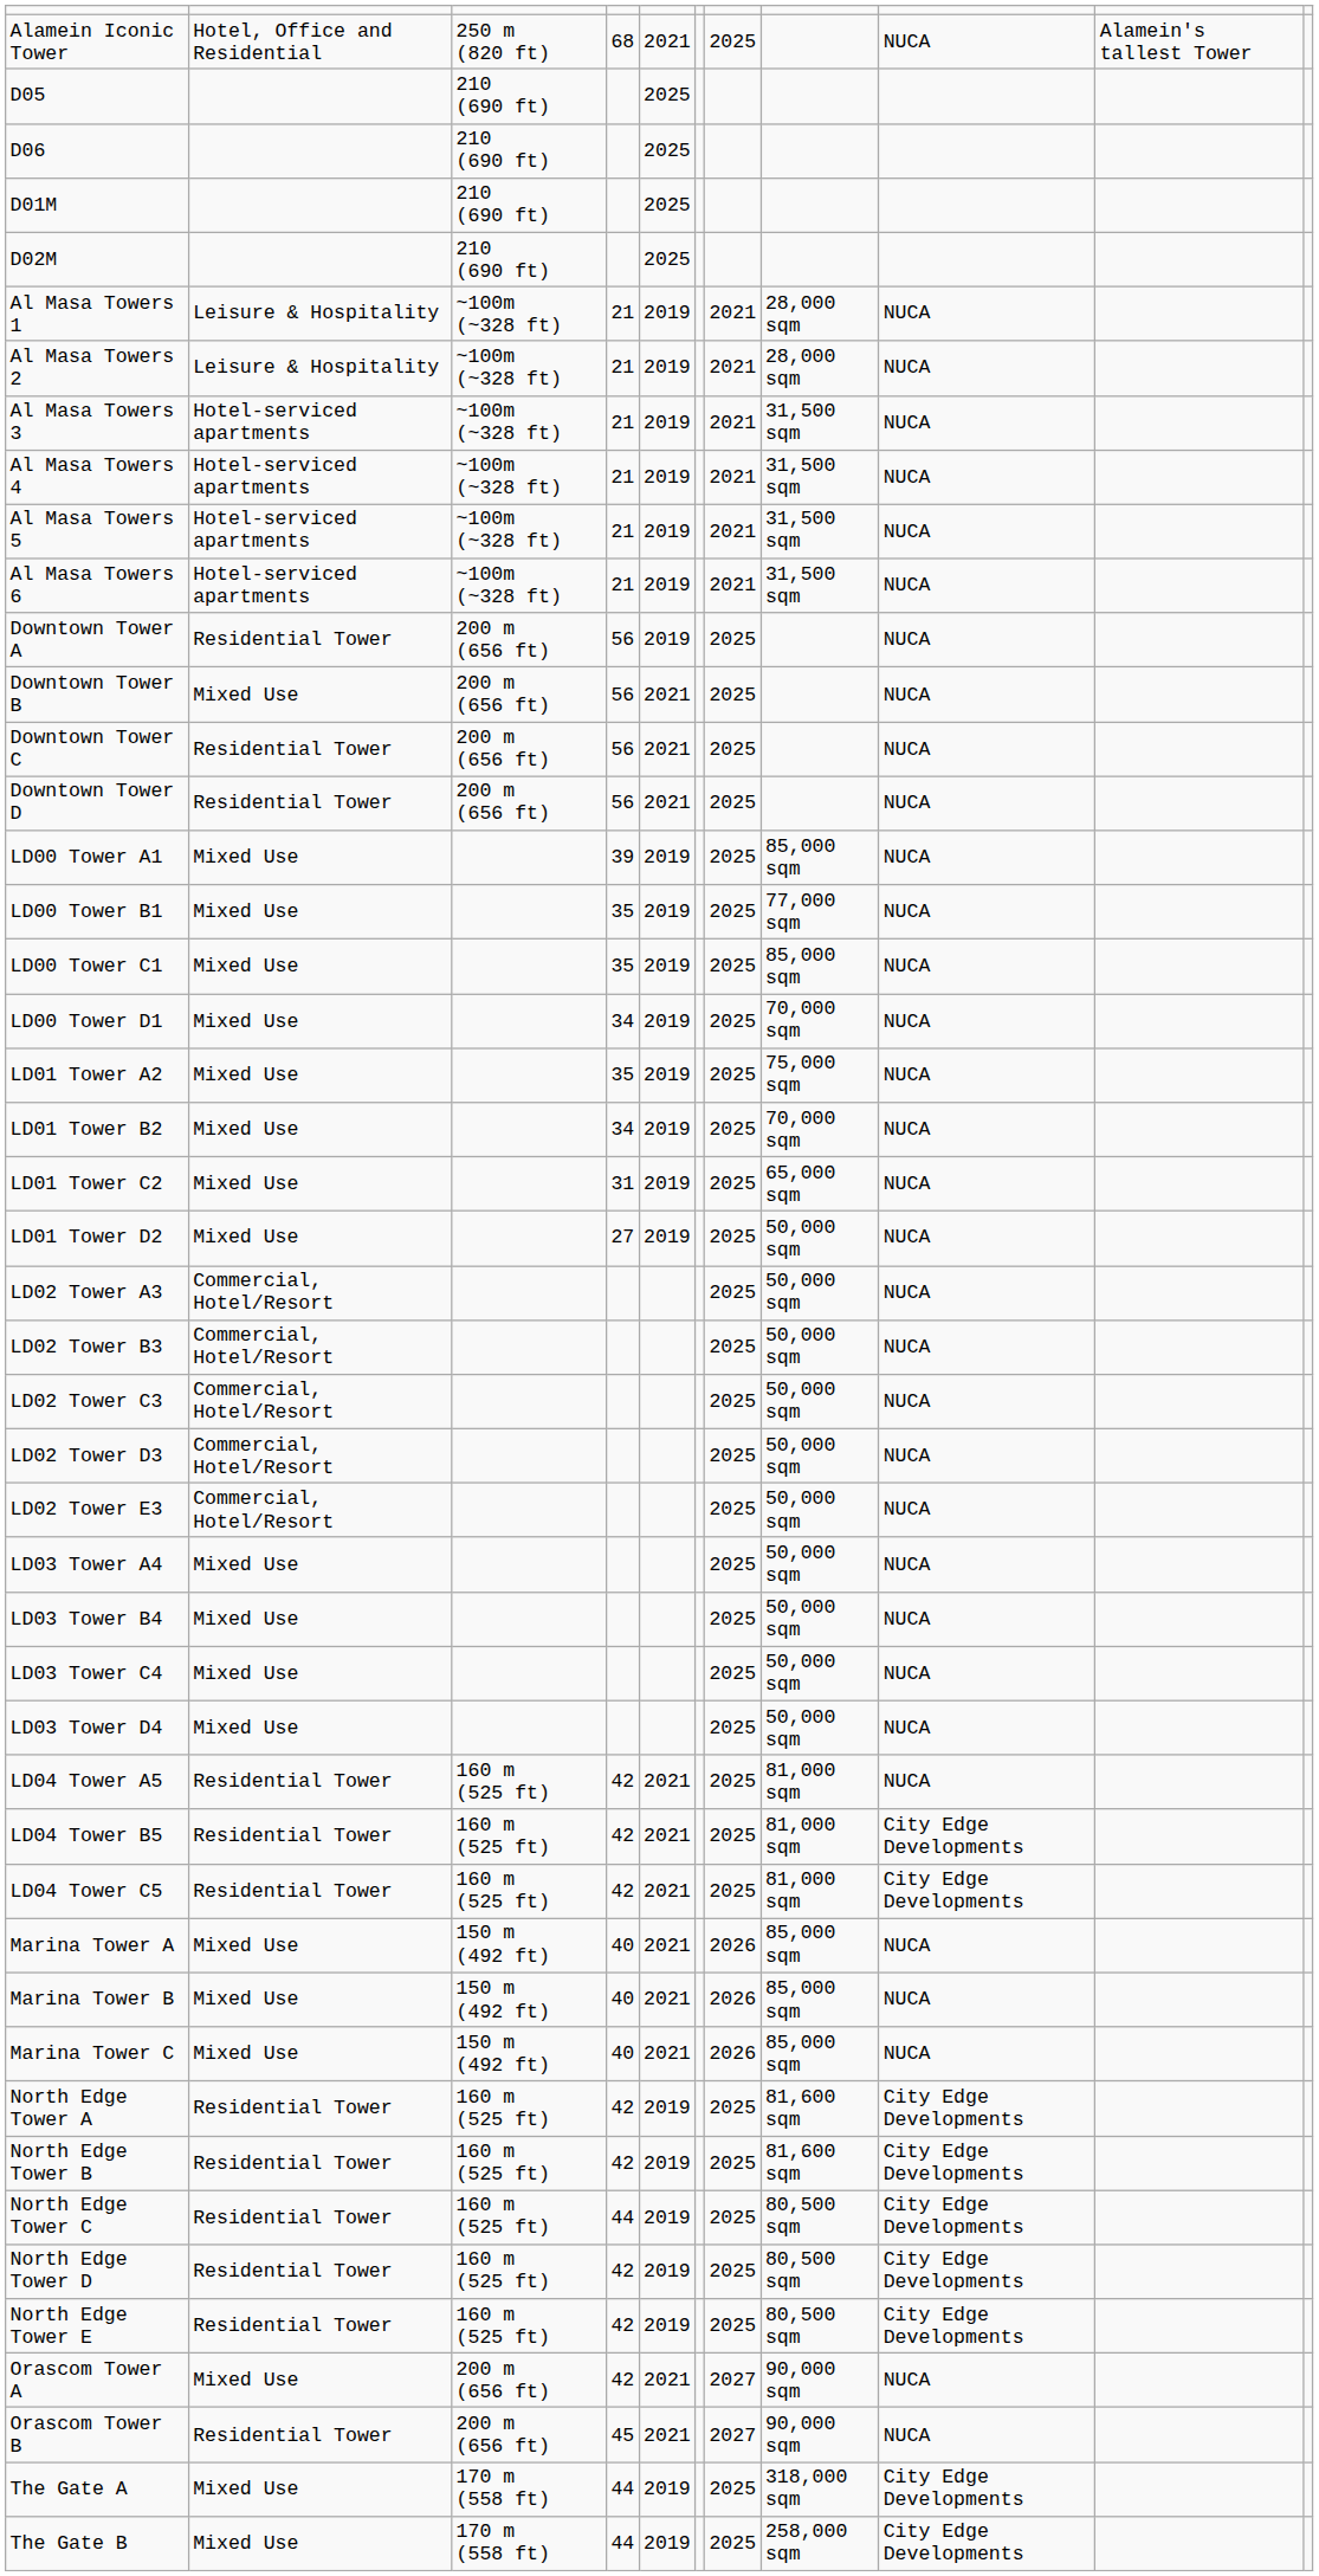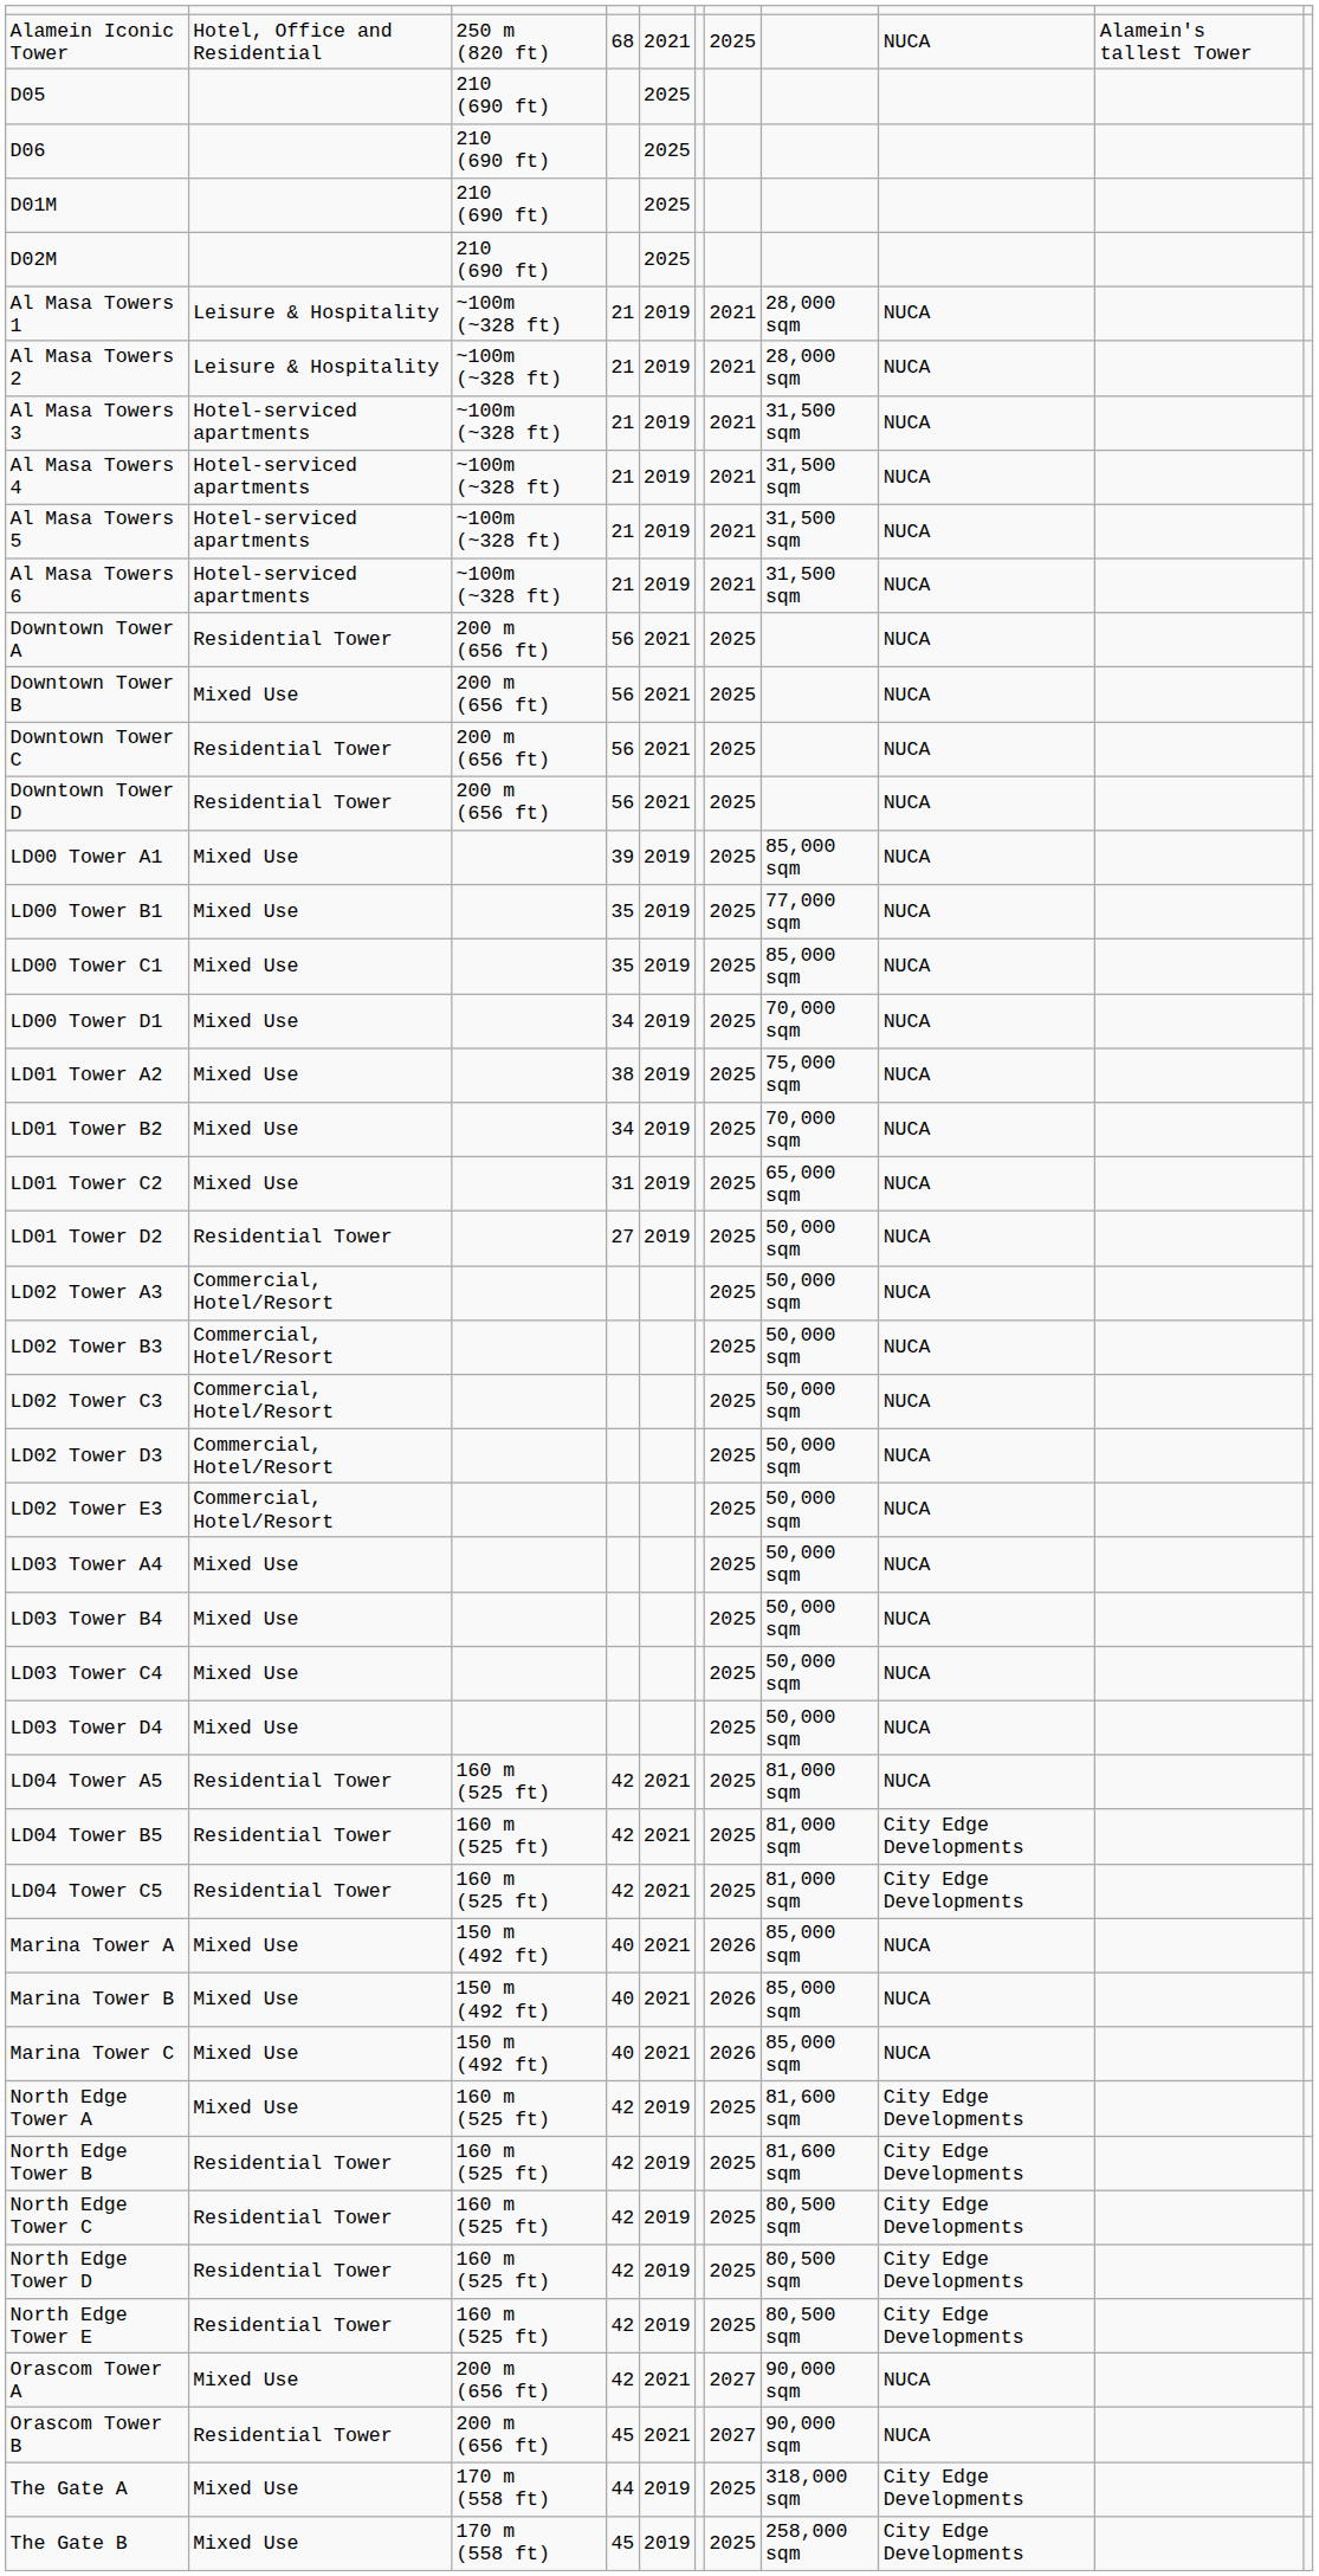Downtown Tower A | column 5: 2019 -> 2021
LD01 Tower A2 | column 4: 35 -> 38
LD01 Tower D2 | column 2: Mixed Use -> Residential Tower
North Edge Tower A | column 2: Residential Tower -> Mixed Use
North Edge Tower C | column 4: 44 -> 42
The Gate B | column 4: 44 -> 45
